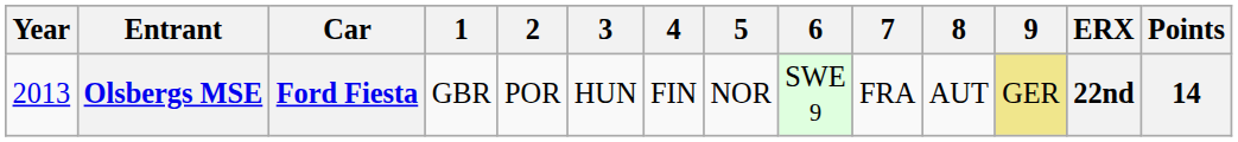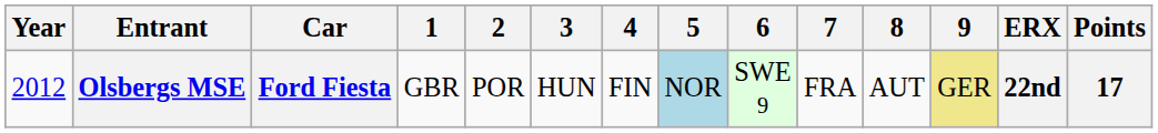Olsbergs MSE | Year: 2013 -> 2012
Olsbergs MSE | 5: no background -> lightblue background
Olsbergs MSE | Points: 14 -> 17
